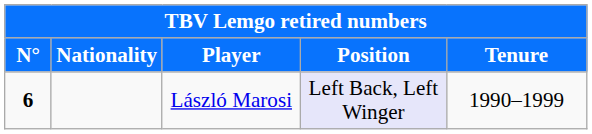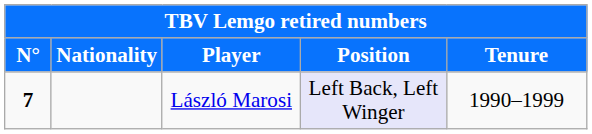László Marosi | N°: 6 -> 7
